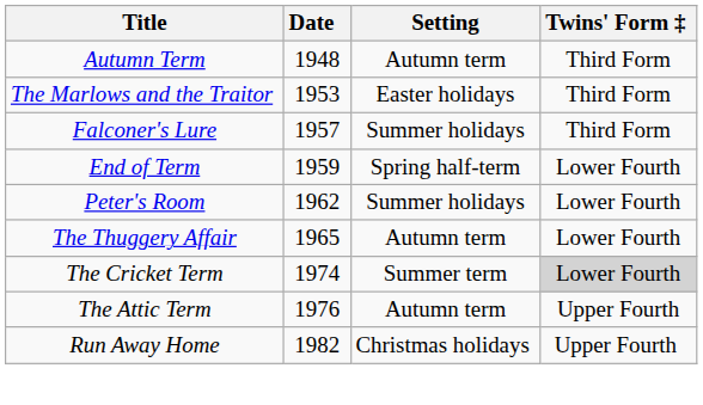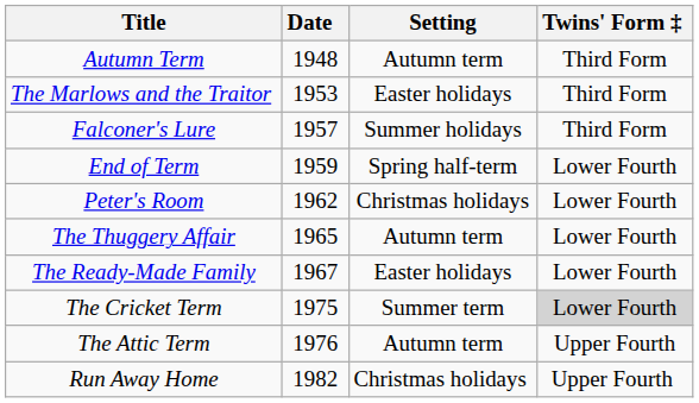Peter's Room | Setting: Summer holidays -> Christmas holidays
+ row: The Ready-Made Family | 1967 | Easter holidays | Lower Fourth
The Cricket Term | Date: 1974 -> 1975
